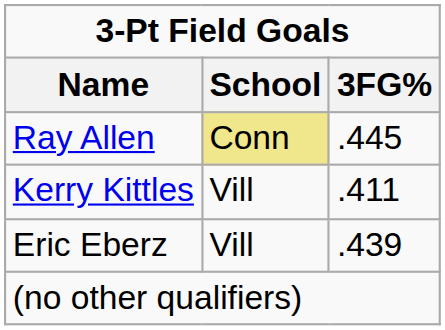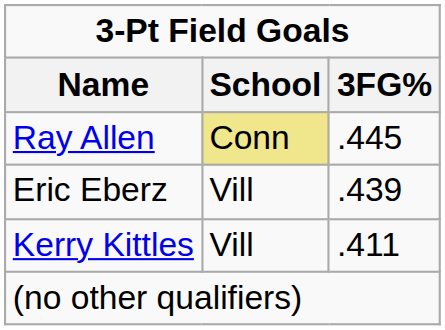rows swapped: Eric Eberz <-> Kerry Kittles
